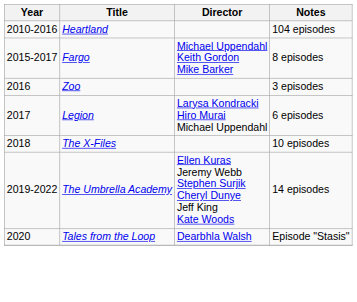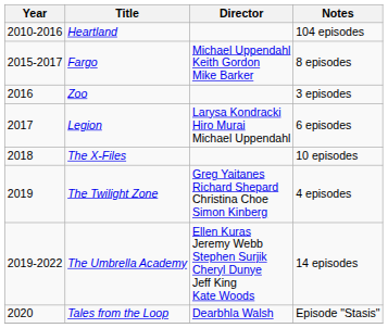+ row: 2019 | The Twilight Zone | Greg Yaitanes Richard Shepard Christina Choe Simon Kinberg | 4 episodes
